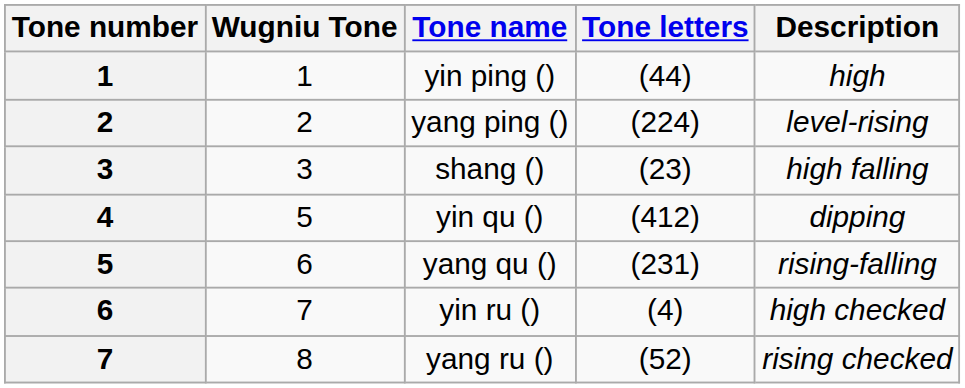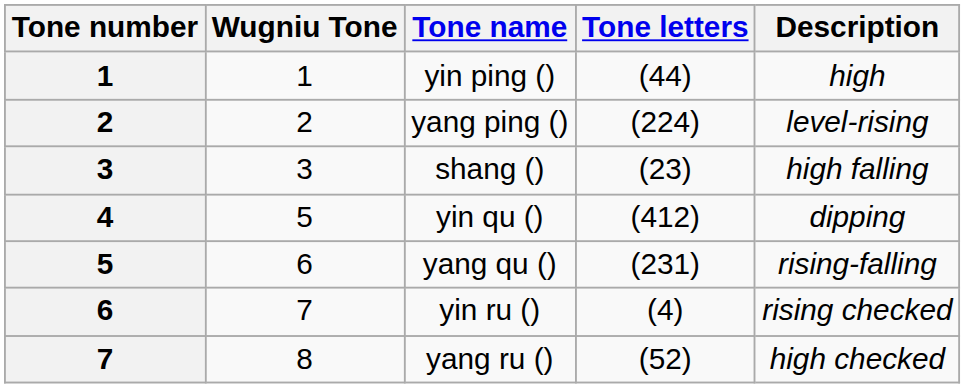yin ru () | Description: high checked -> rising checked
yang ru () | Description: rising checked -> high checked
